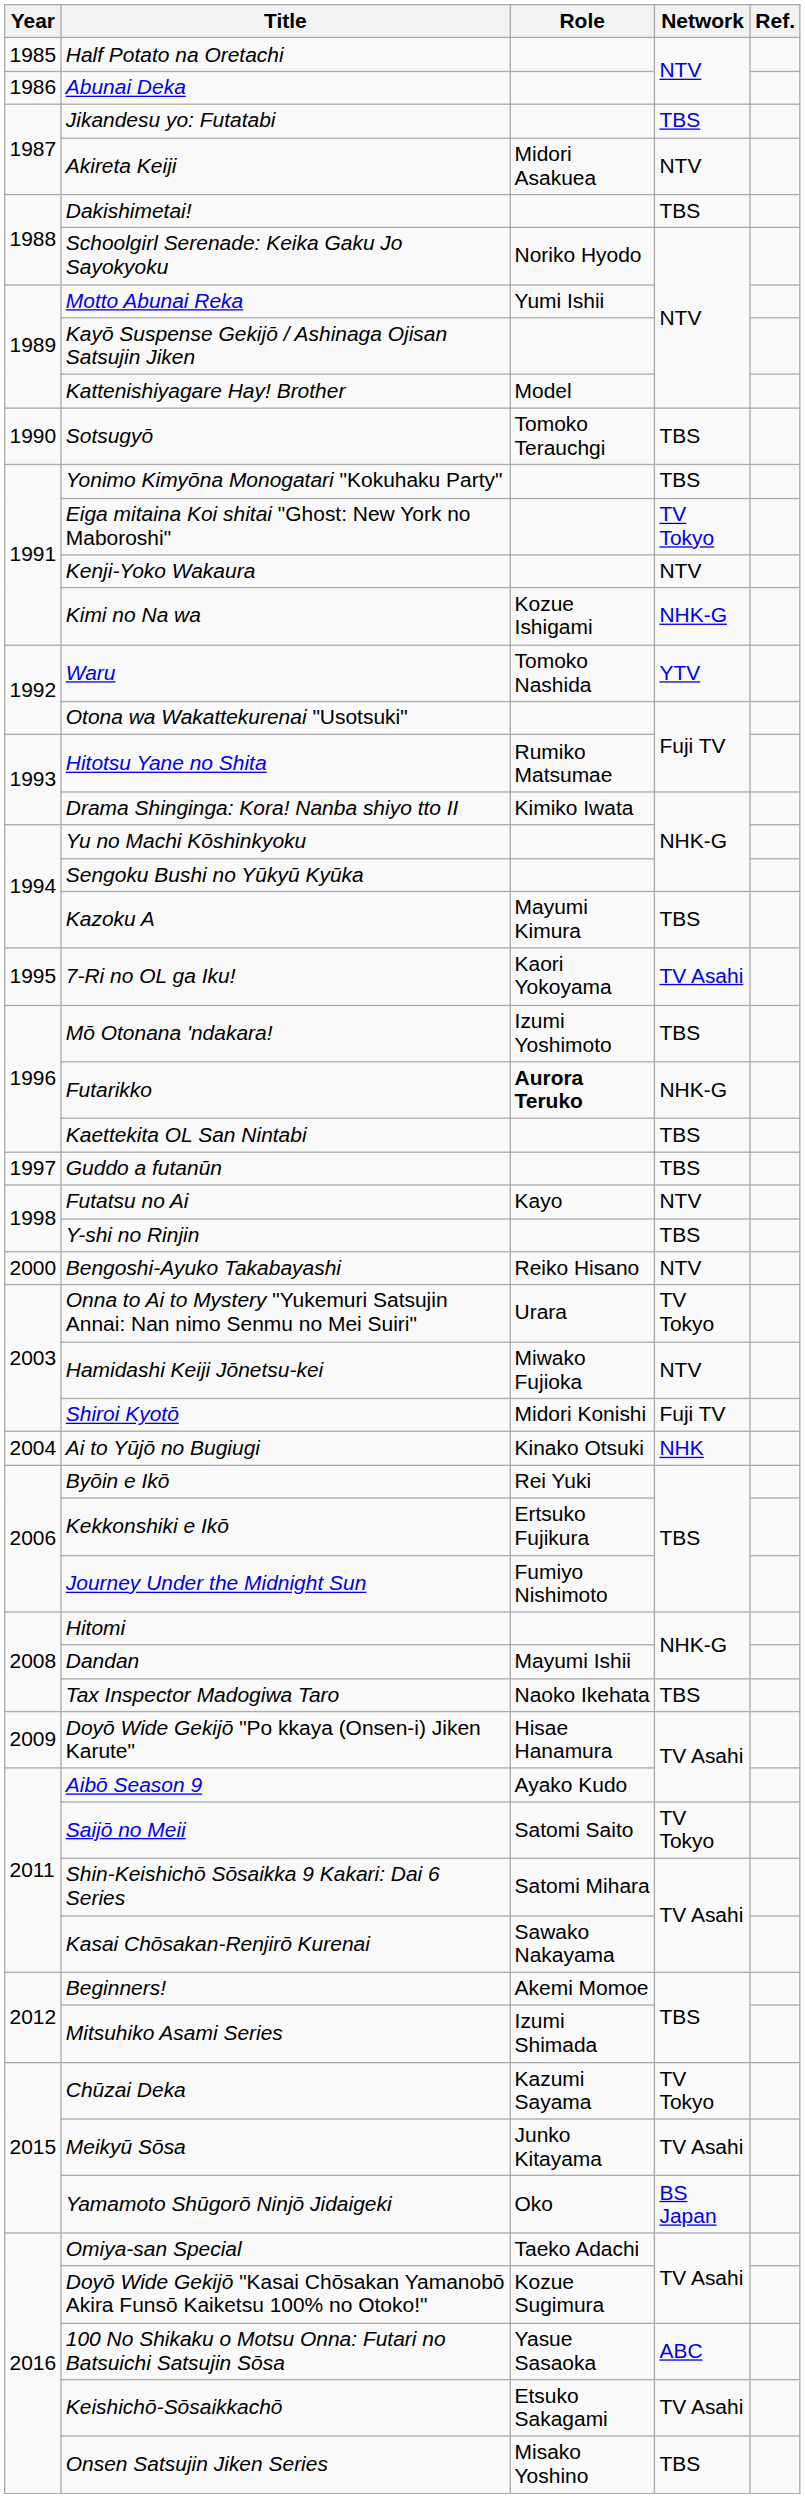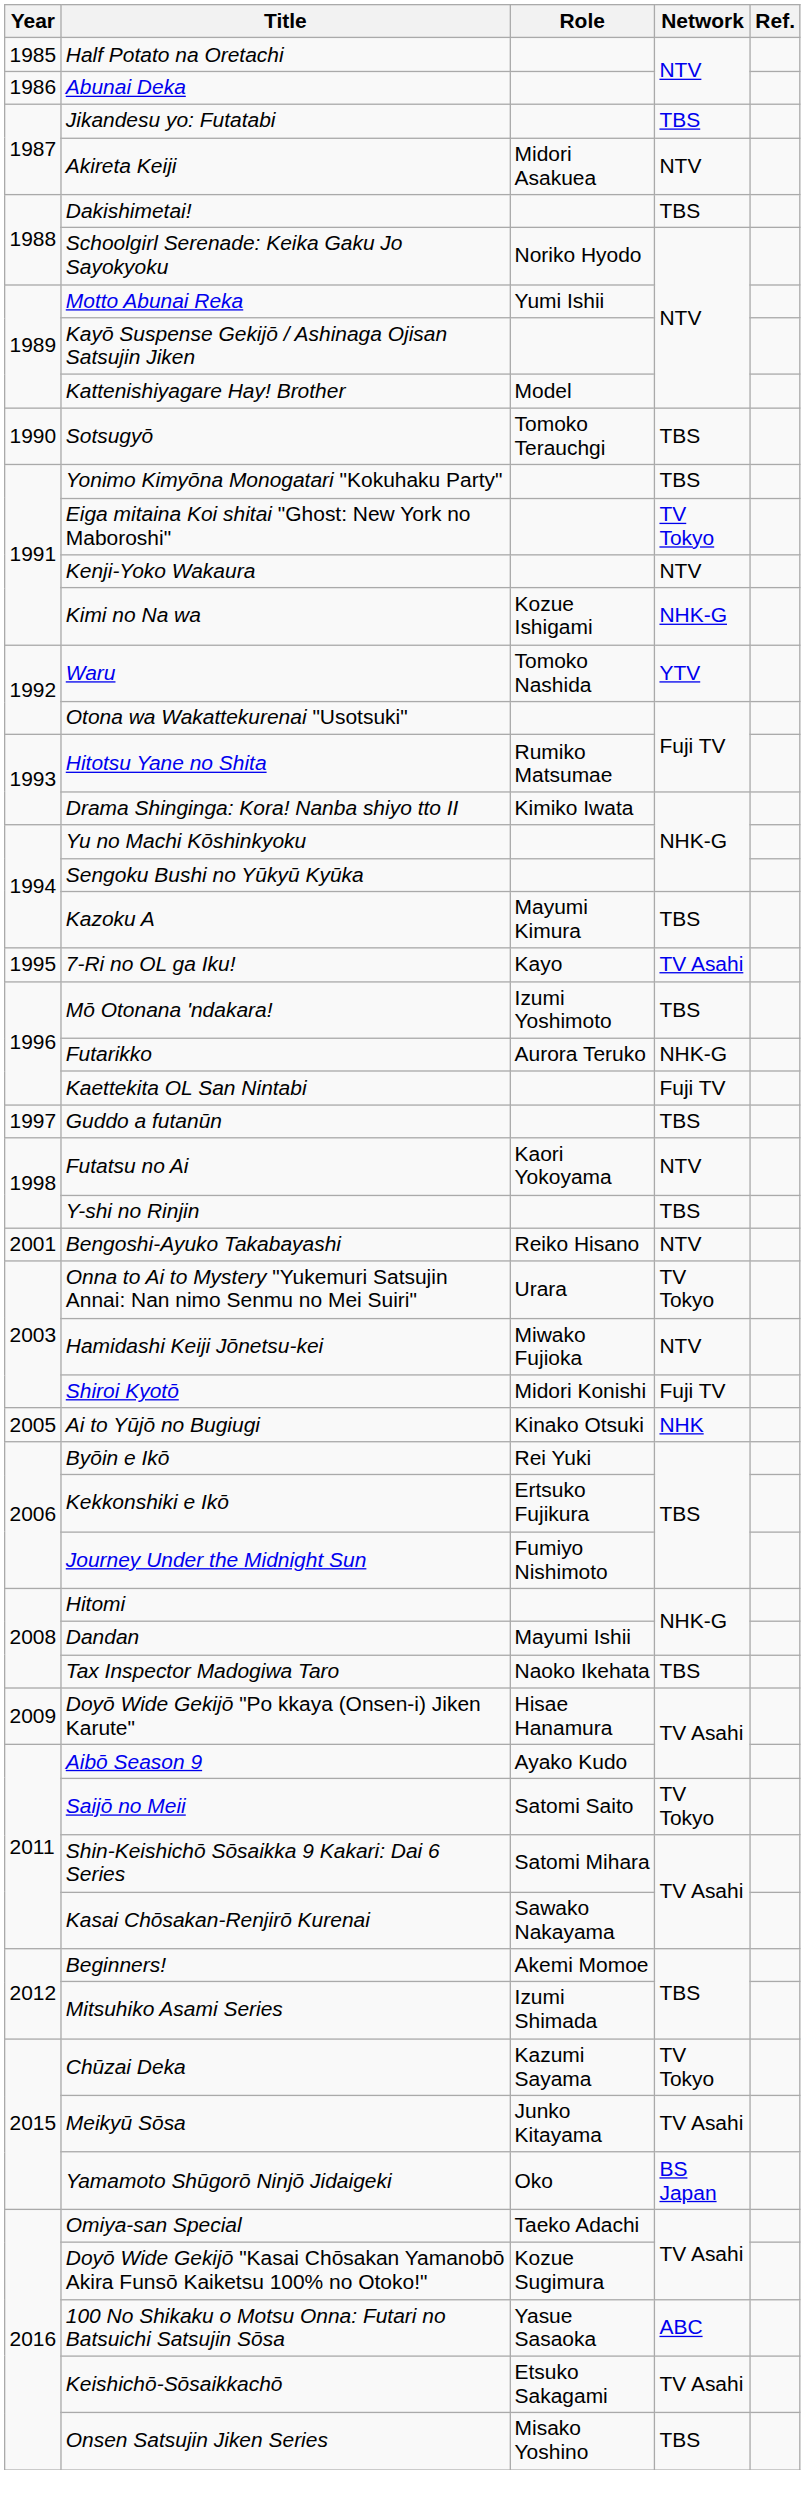7-Ri no OL ga Iku! | Role: Kaori Yokoyama -> Kayo
Futarikko | Role: bold -> normal
Kaettekita OL San Nintabi | Network: TBS -> Fuji TV
Futatsu no Ai | Role: Kayo -> Kaori Yokoyama
Bengoshi-Ayuko Takabayashi | Year: 2000 -> 2001
Ai to Yūjō no Bugiugi | Year: 2004 -> 2005
